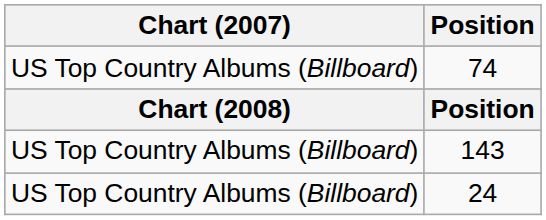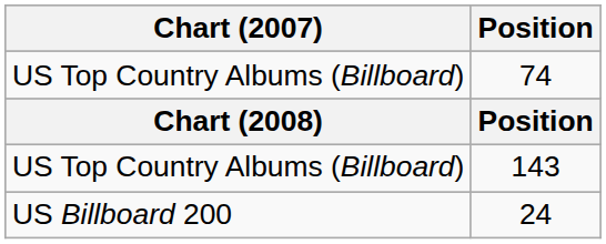24 | Chart (2007): US Top Country Albums (Billboard) -> US Billboard 200
